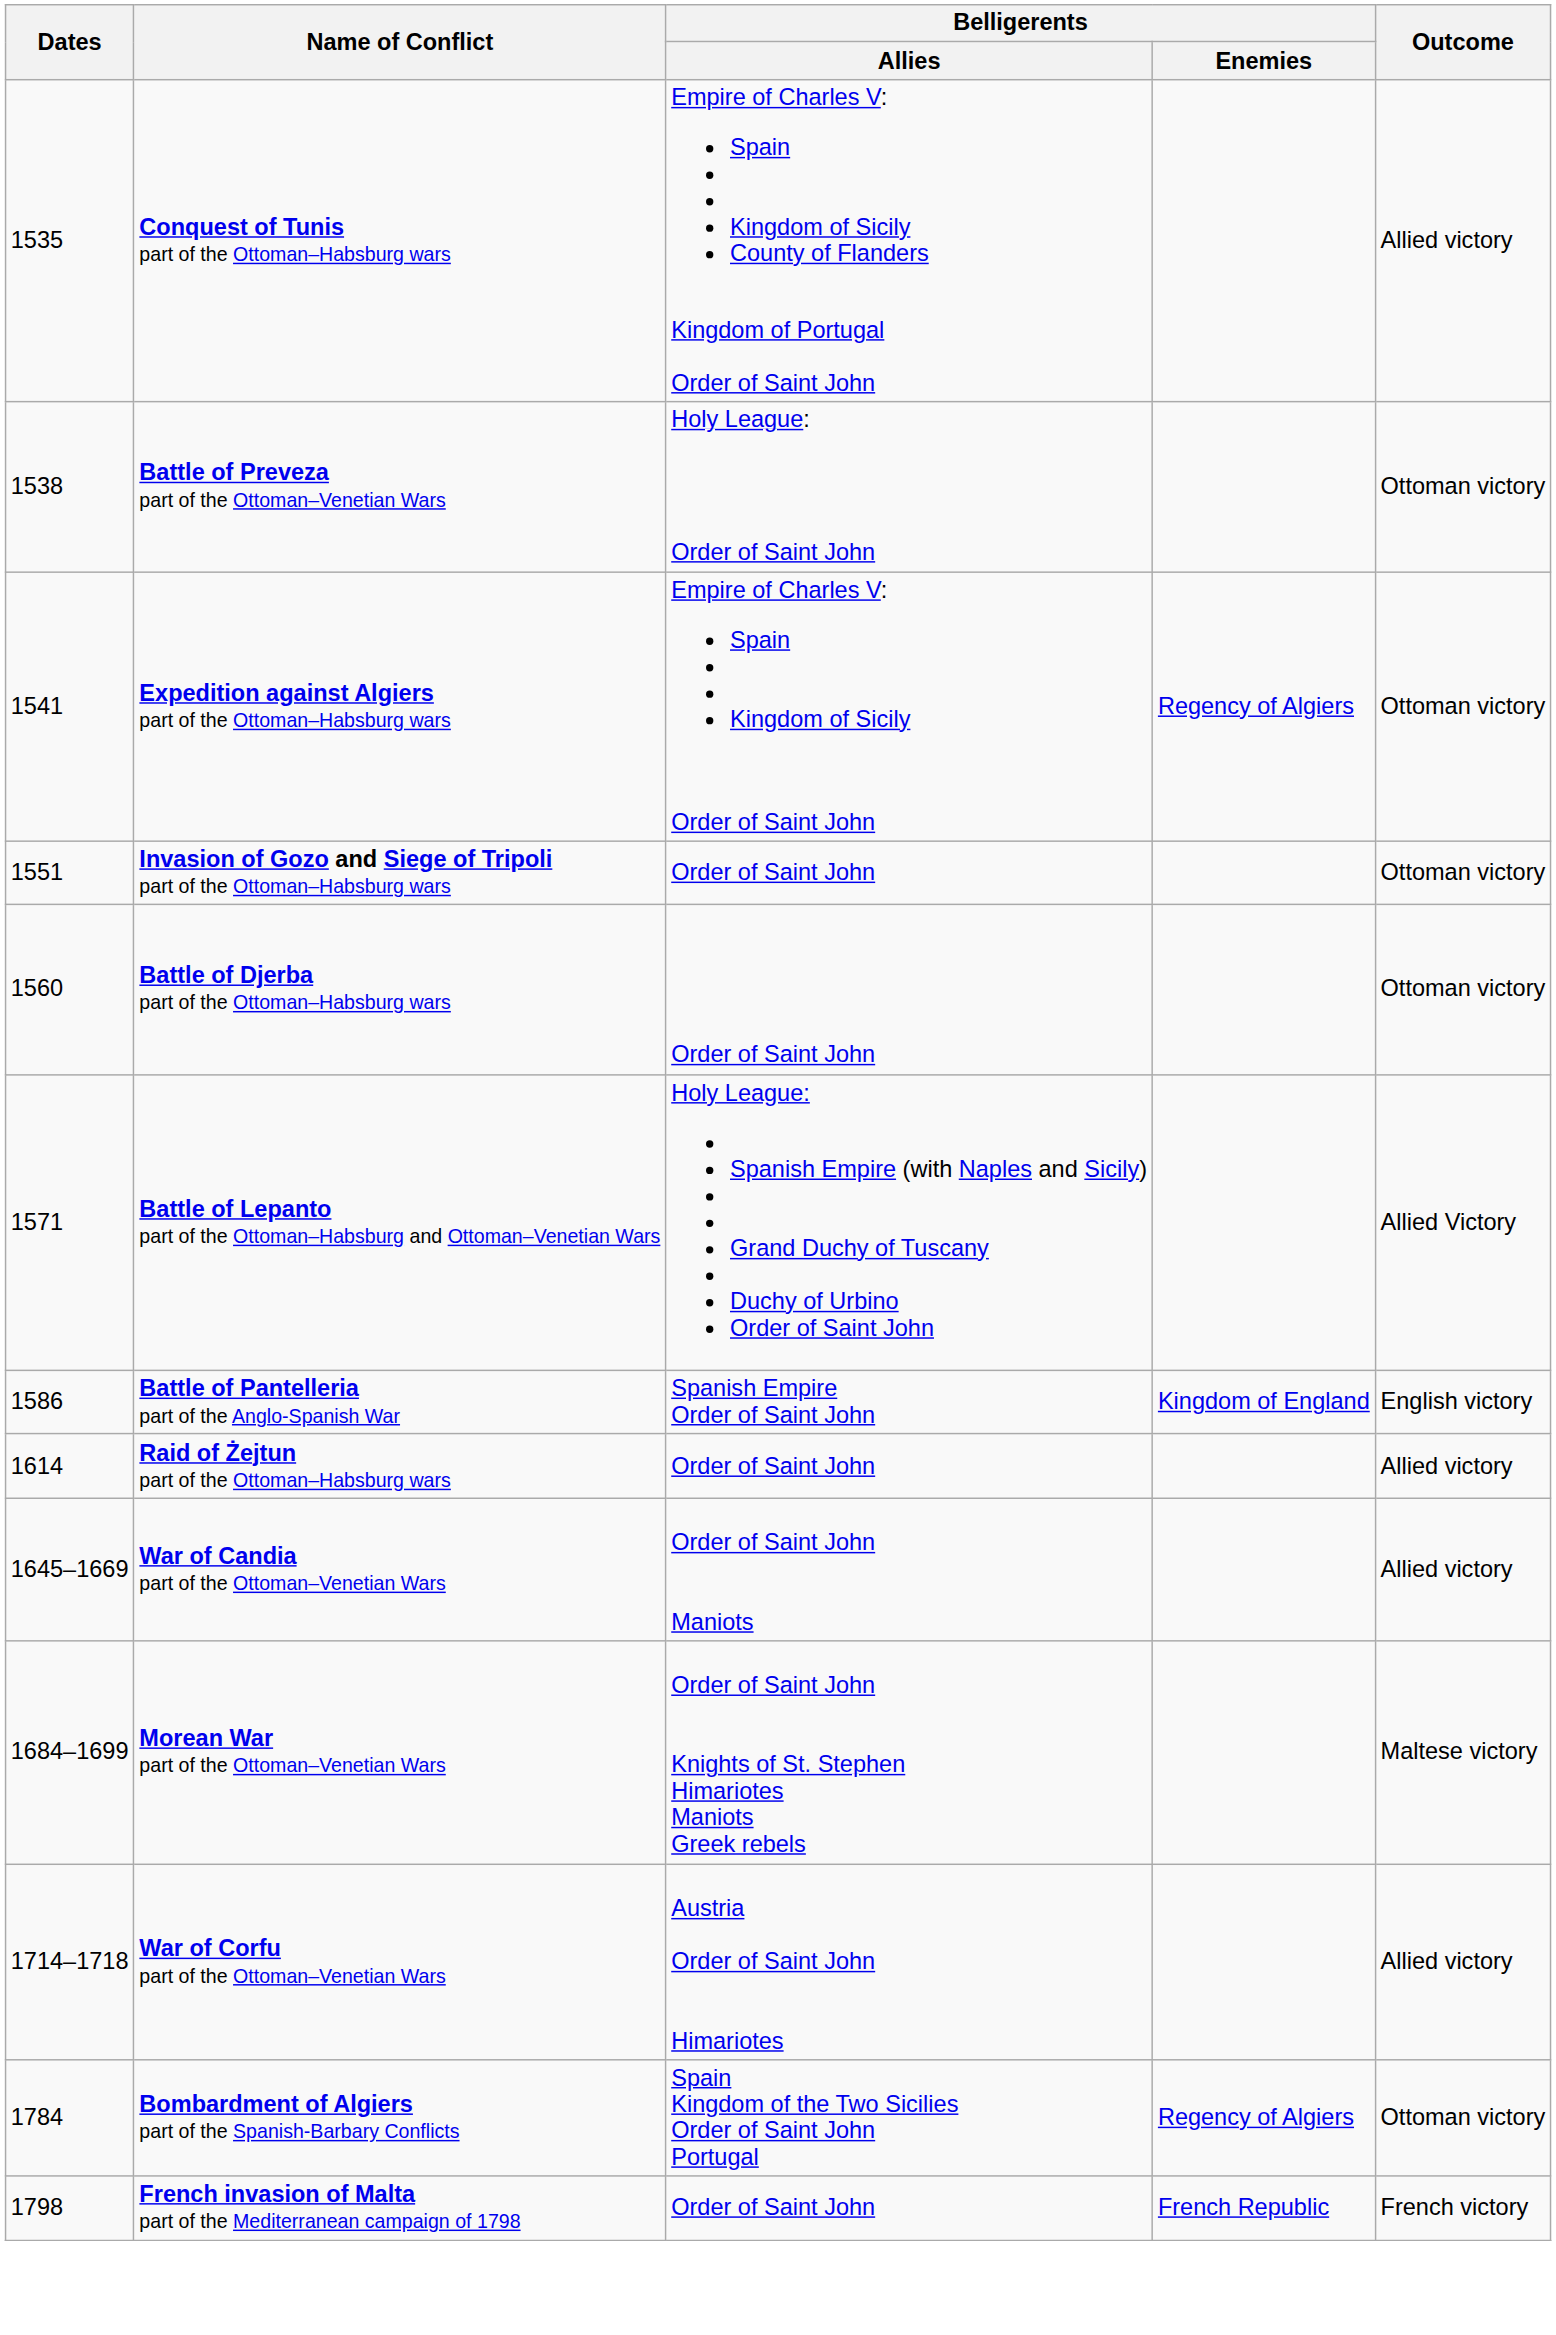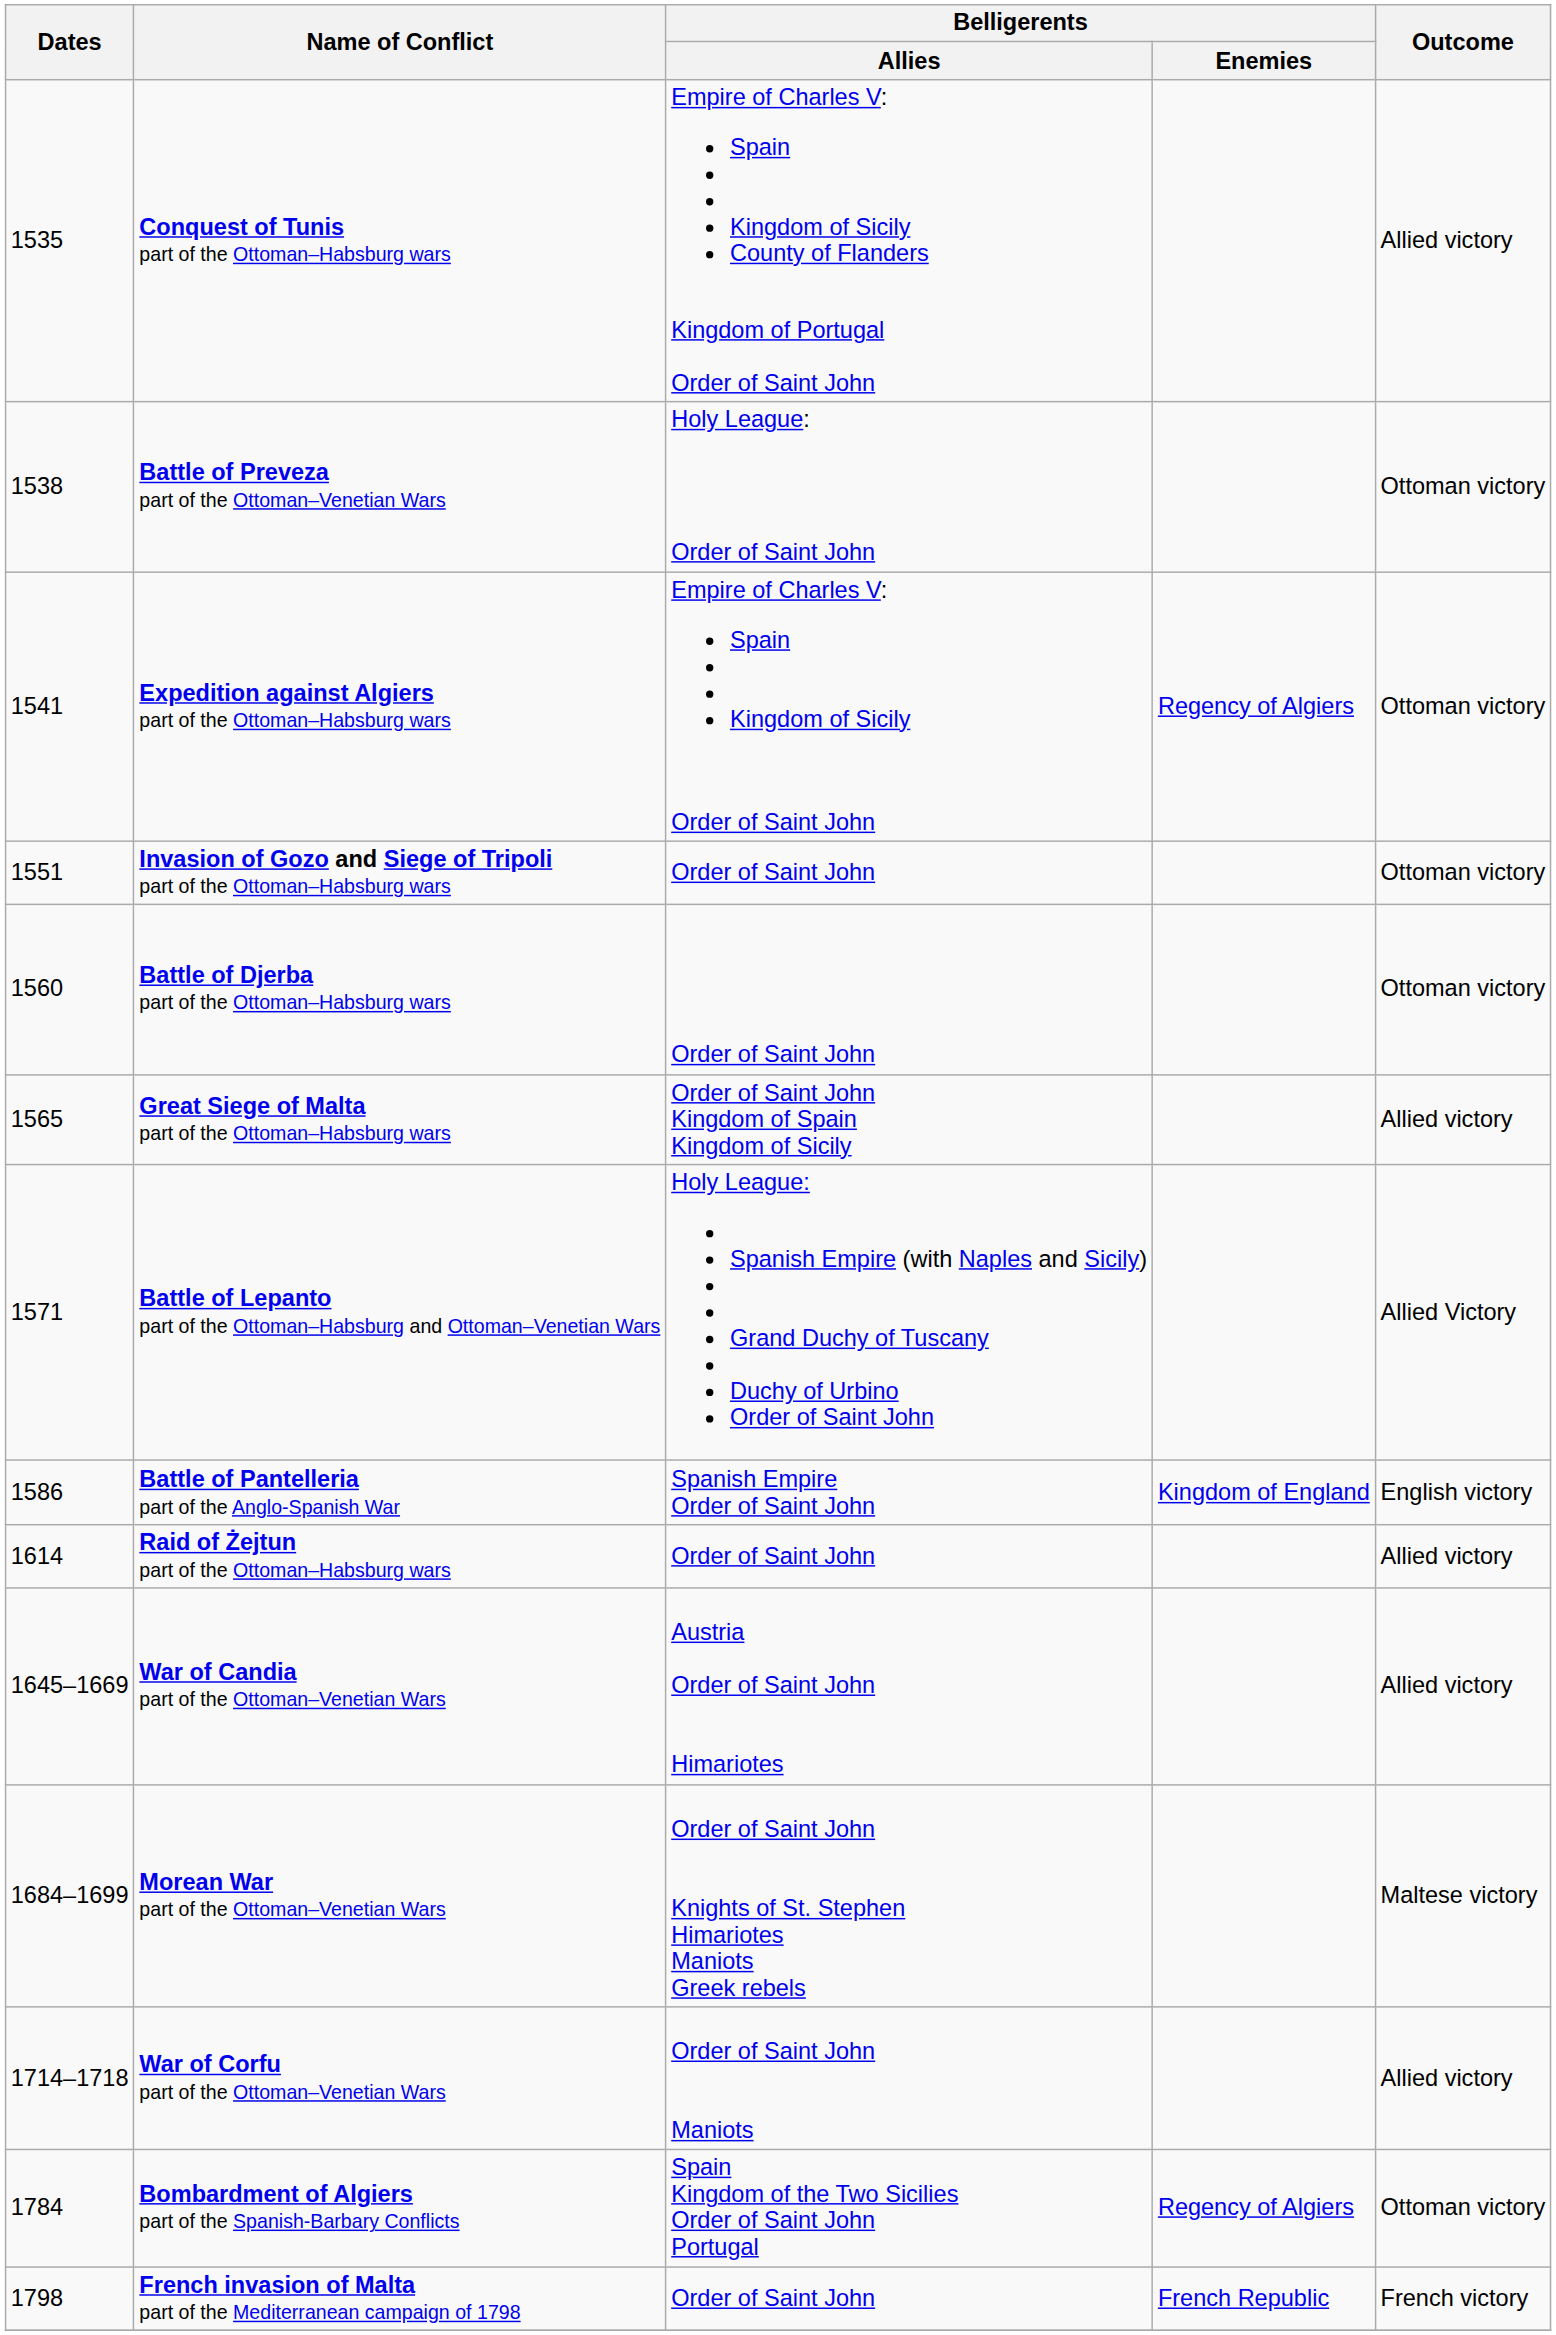+ row: 1565 | Great Siege of Malta part of the Ottoman–Habsburg wars | Order of Saint John Kingdom of Spain Kingdom of Sicily | Allied victory
War of Candia part of the Ottoman–Venetian Wars | Belligerents / Allies: Order of Saint John Maniots -> Austria Order of Saint John Himariotes
War of Corfu part of the Ottoman–Venetian Wars | Belligerents / Allies: Austria Order of Saint John Himariotes -> Order of Saint John Maniots
